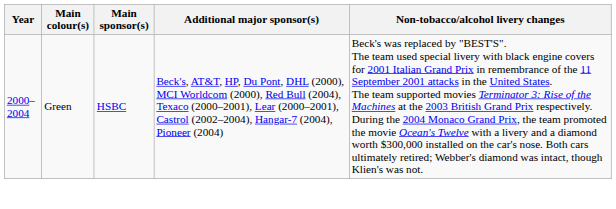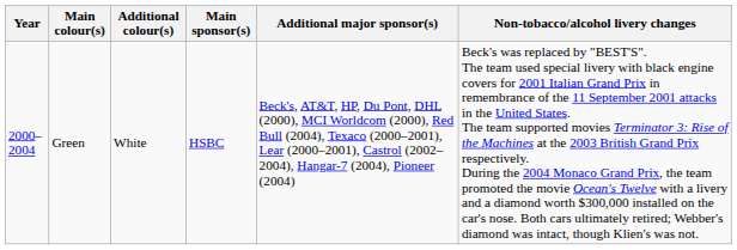+ column: Additional colour(s) | White
